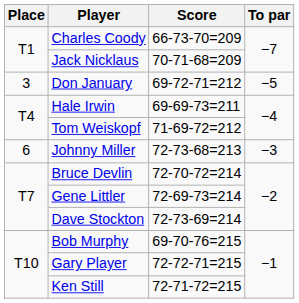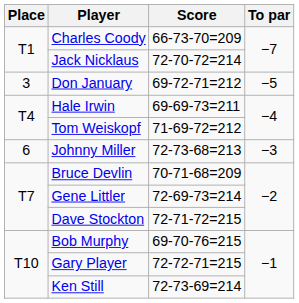Jack Nicklaus | Score: 70-71-68=209 -> 72-70-72=214
Bruce Devlin | Score: 72-70-72=214 -> 70-71-68=209
Dave Stockton | Score: 72-73-69=214 -> 72-71-72=215
Ken Still | Score: 72-71-72=215 -> 72-73-69=214
